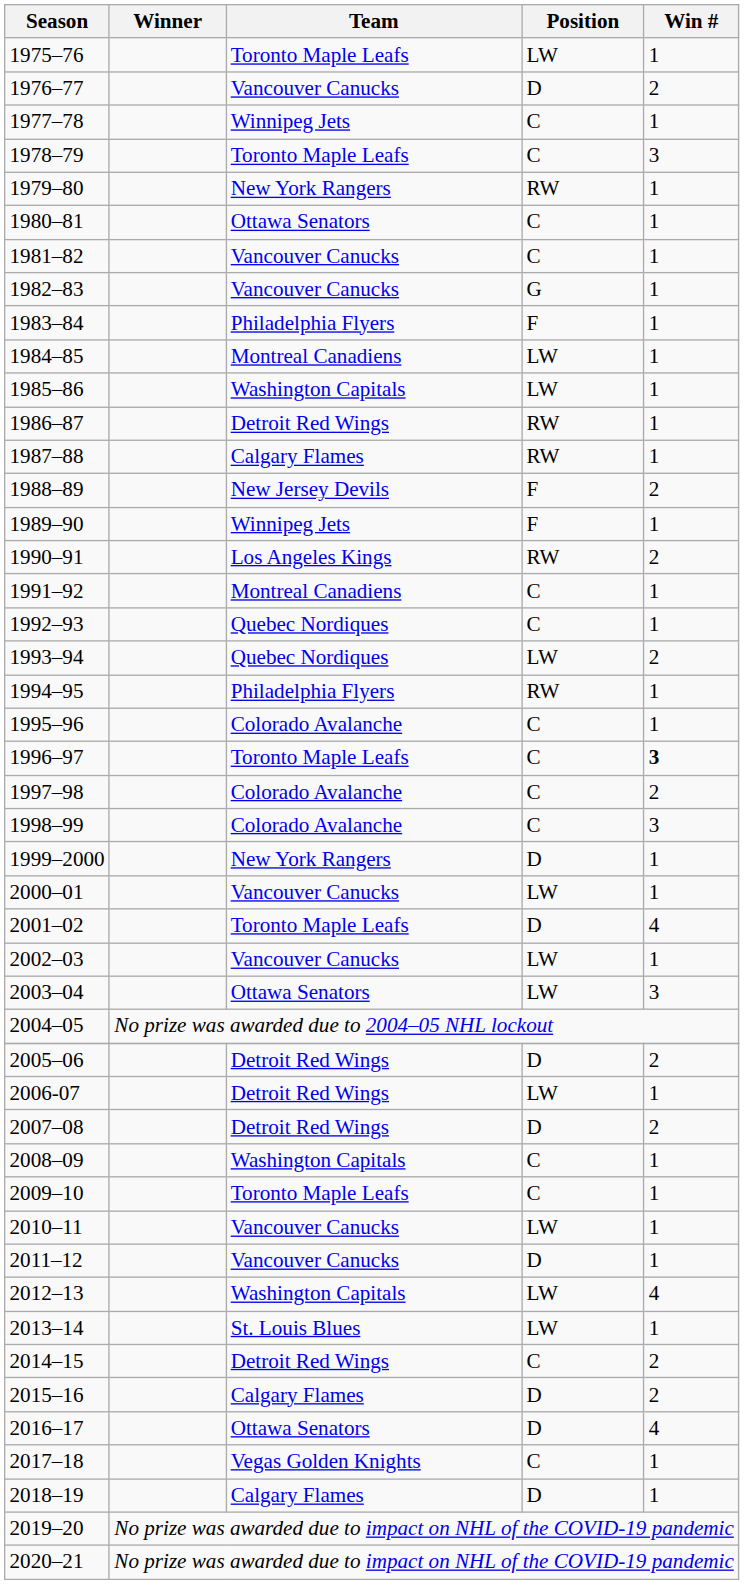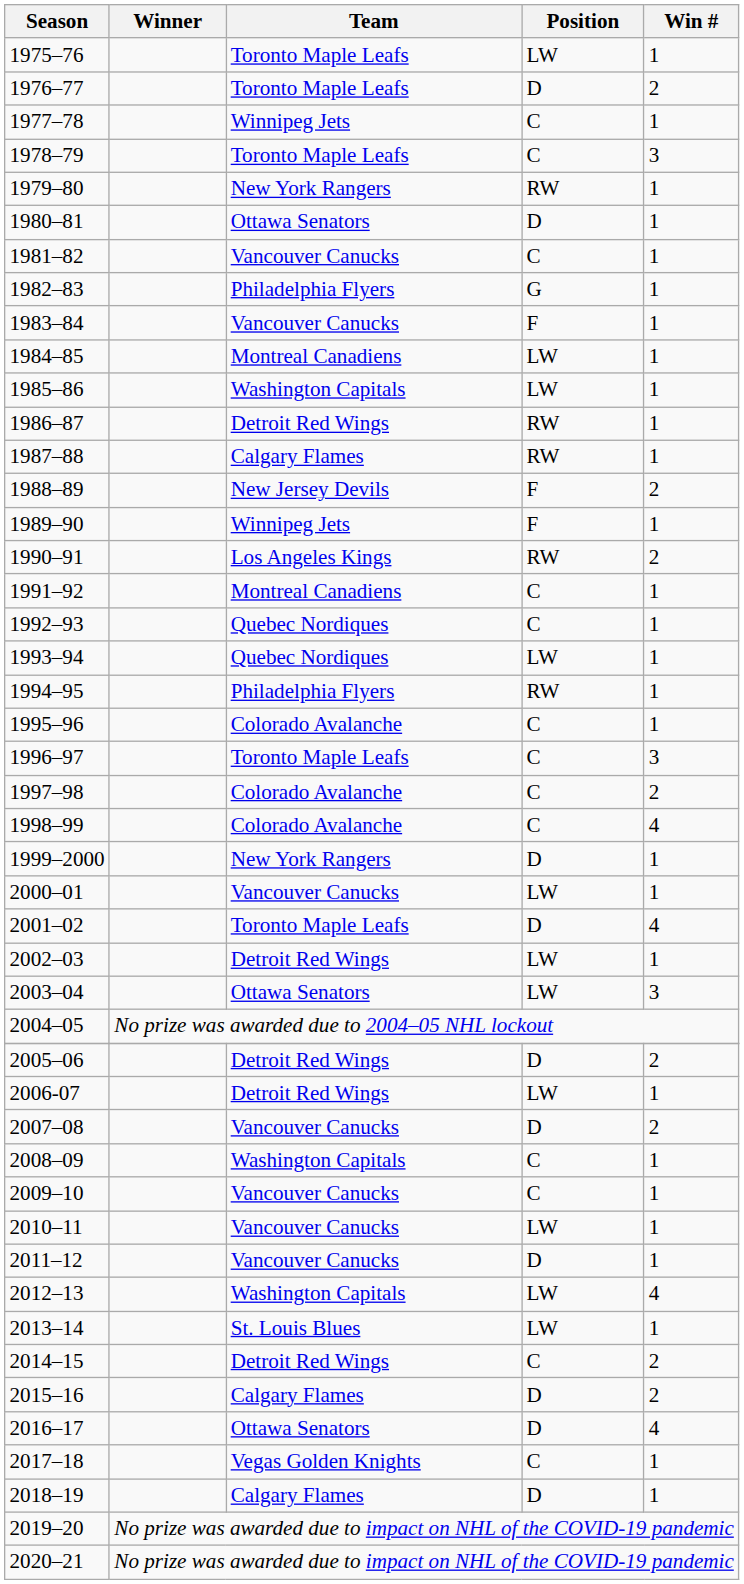1976–77 | Team: Vancouver Canucks -> Toronto Maple Leafs
1980–81 | Position: C -> D
1982–83 | Team: Vancouver Canucks -> Philadelphia Flyers
1983–84 | Team: Philadelphia Flyers -> Vancouver Canucks
1993–94 | Win #: 2 -> 1
1996–97 | Win #: bold -> normal
1998–99 | Win #: 3 -> 4
2002–03 | Team: Vancouver Canucks -> Detroit Red Wings
2007–08 | Team: Detroit Red Wings -> Vancouver Canucks
2009–10 | Team: Toronto Maple Leafs -> Vancouver Canucks
